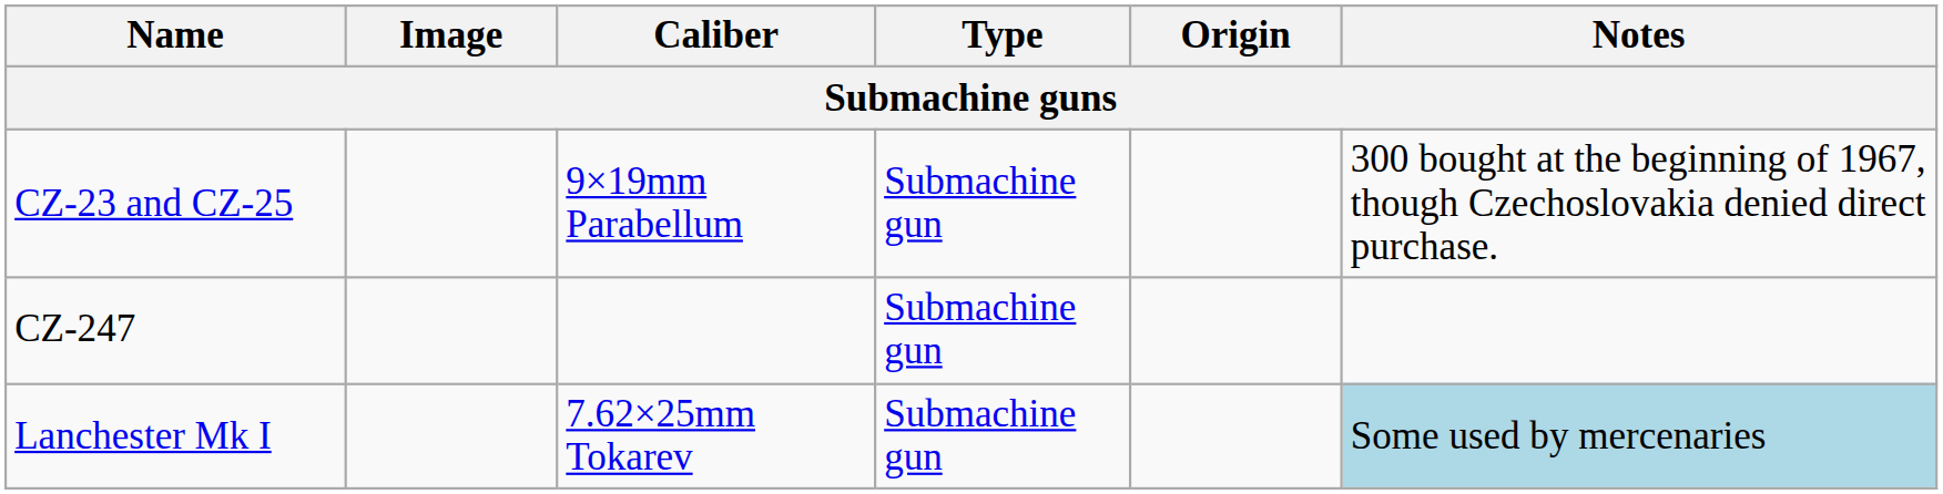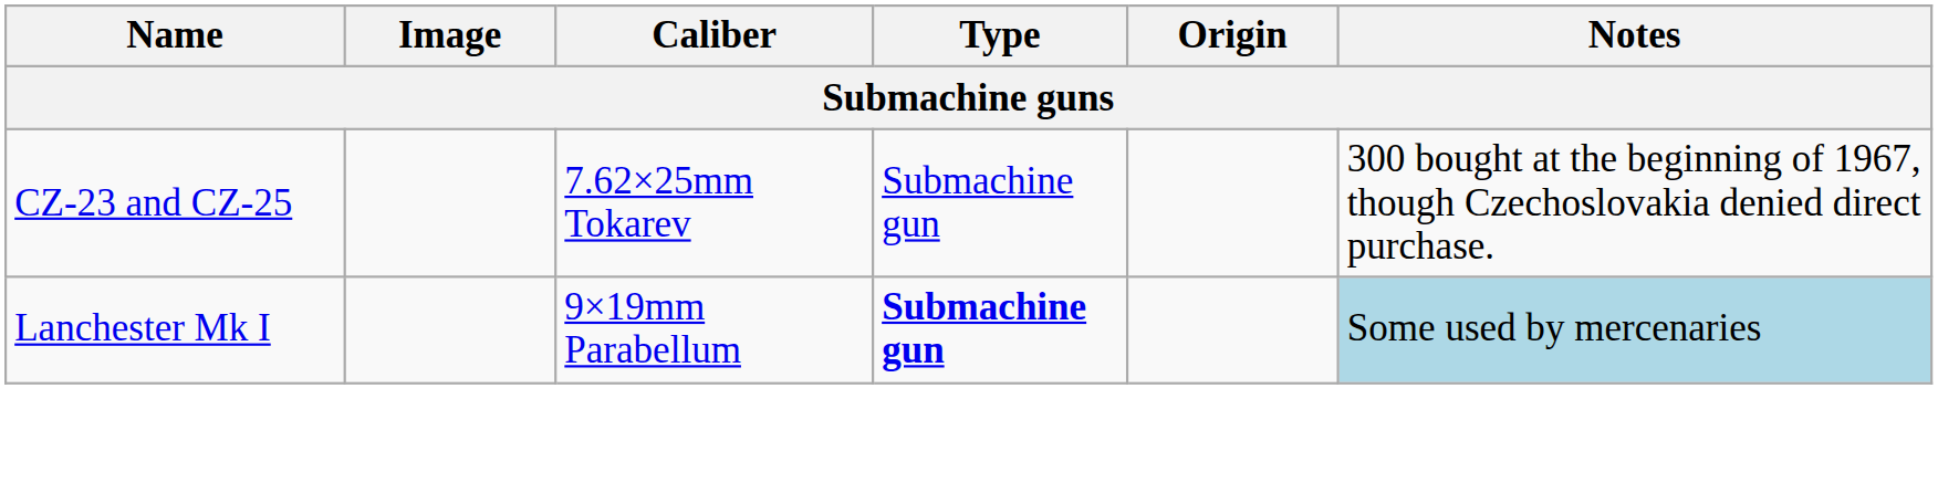CZ-23 and CZ-25 | Caliber: 9×19mm Parabellum -> 7.62×25mm Tokarev
- row: CZ-247 | Submachine gun
Lanchester Mk I | Caliber: 7.62×25mm Tokarev -> 9×19mm Parabellum
Lanchester Mk I | Type: normal -> bold
